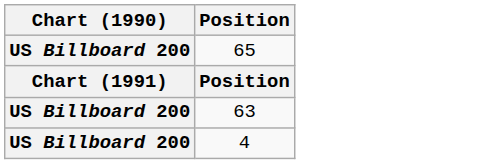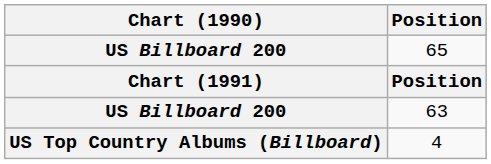4 | Chart (1990): US Billboard 200 -> US Top Country Albums (Billboard)
